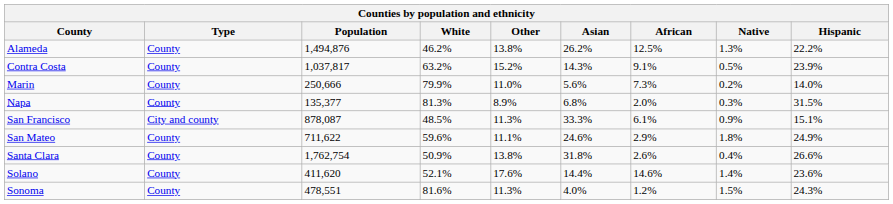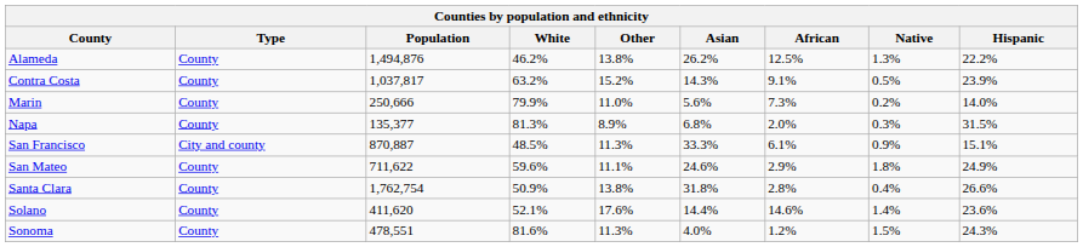San Francisco | Population: 878,087 -> 870,887
Santa Clara | African: 2.6% -> 2.8%
